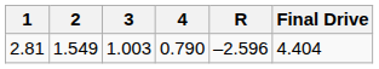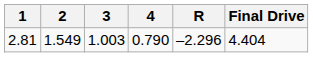2.81 | R: –2.596 -> –2.296
